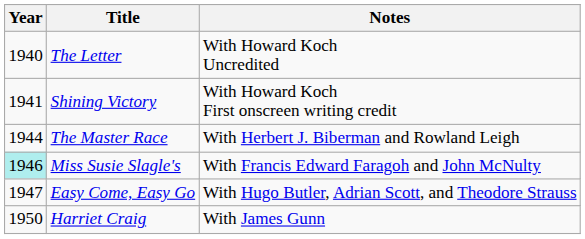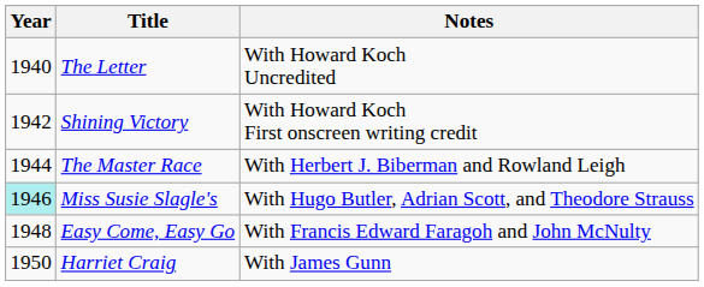Shining Victory | Year: 1941 -> 1942
Miss Susie Slagle's | Notes: With Francis Edward Faragoh and John McNulty -> With Hugo Butler, Adrian Scott, and Theodore Strauss
Easy Come, Easy Go | Year: 1947 -> 1948
Easy Come, Easy Go | Notes: With Hugo Butler, Adrian Scott, and Theodore Strauss -> With Francis Edward Faragoh and John McNulty
